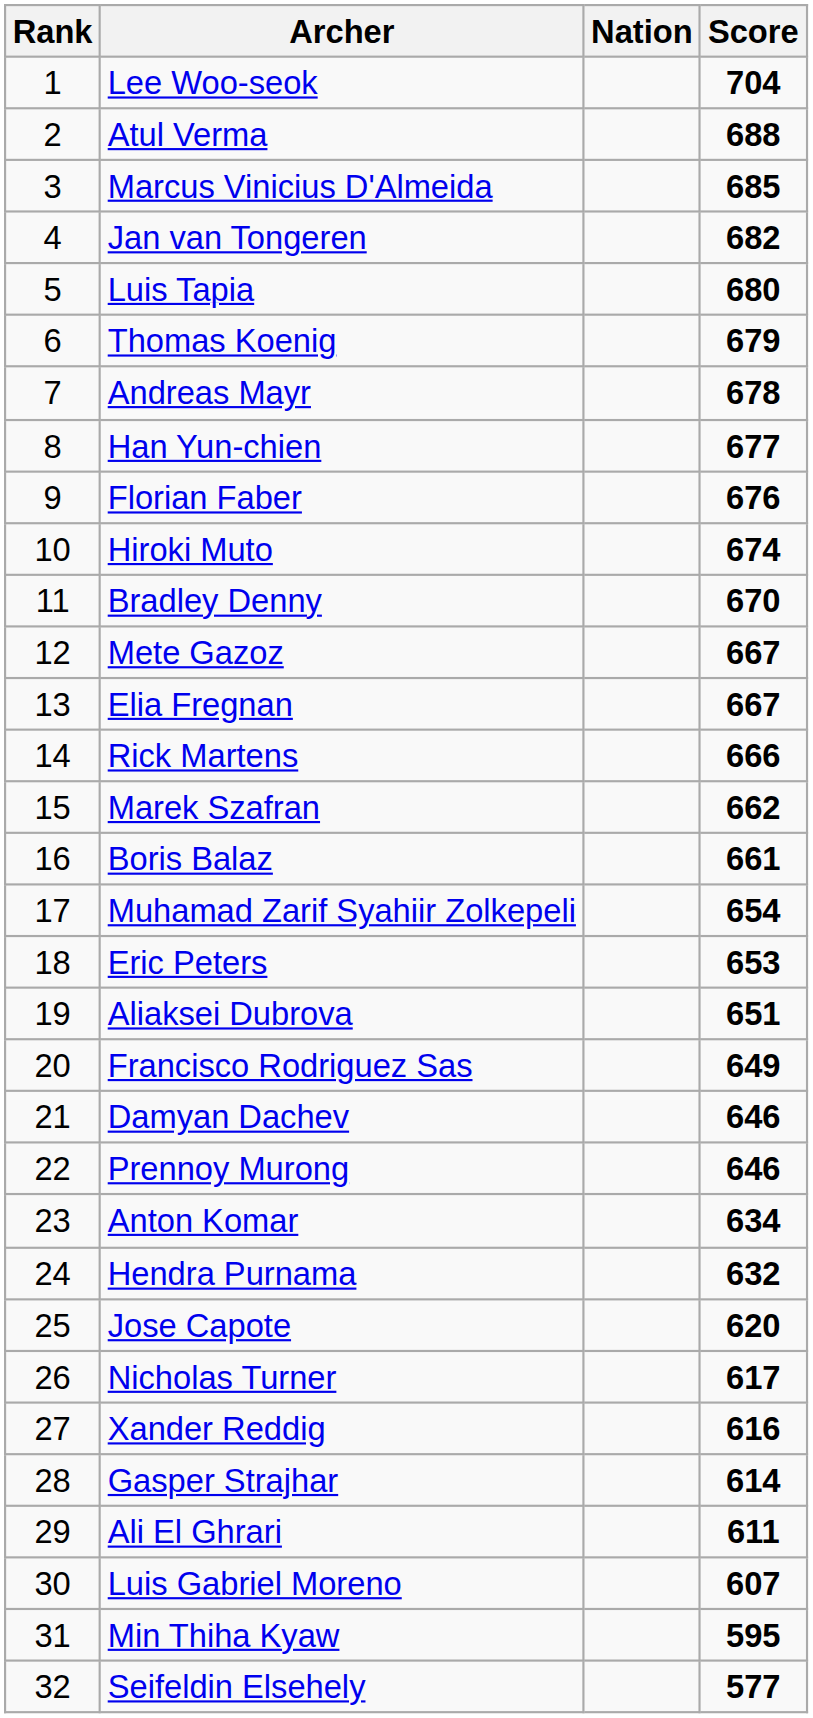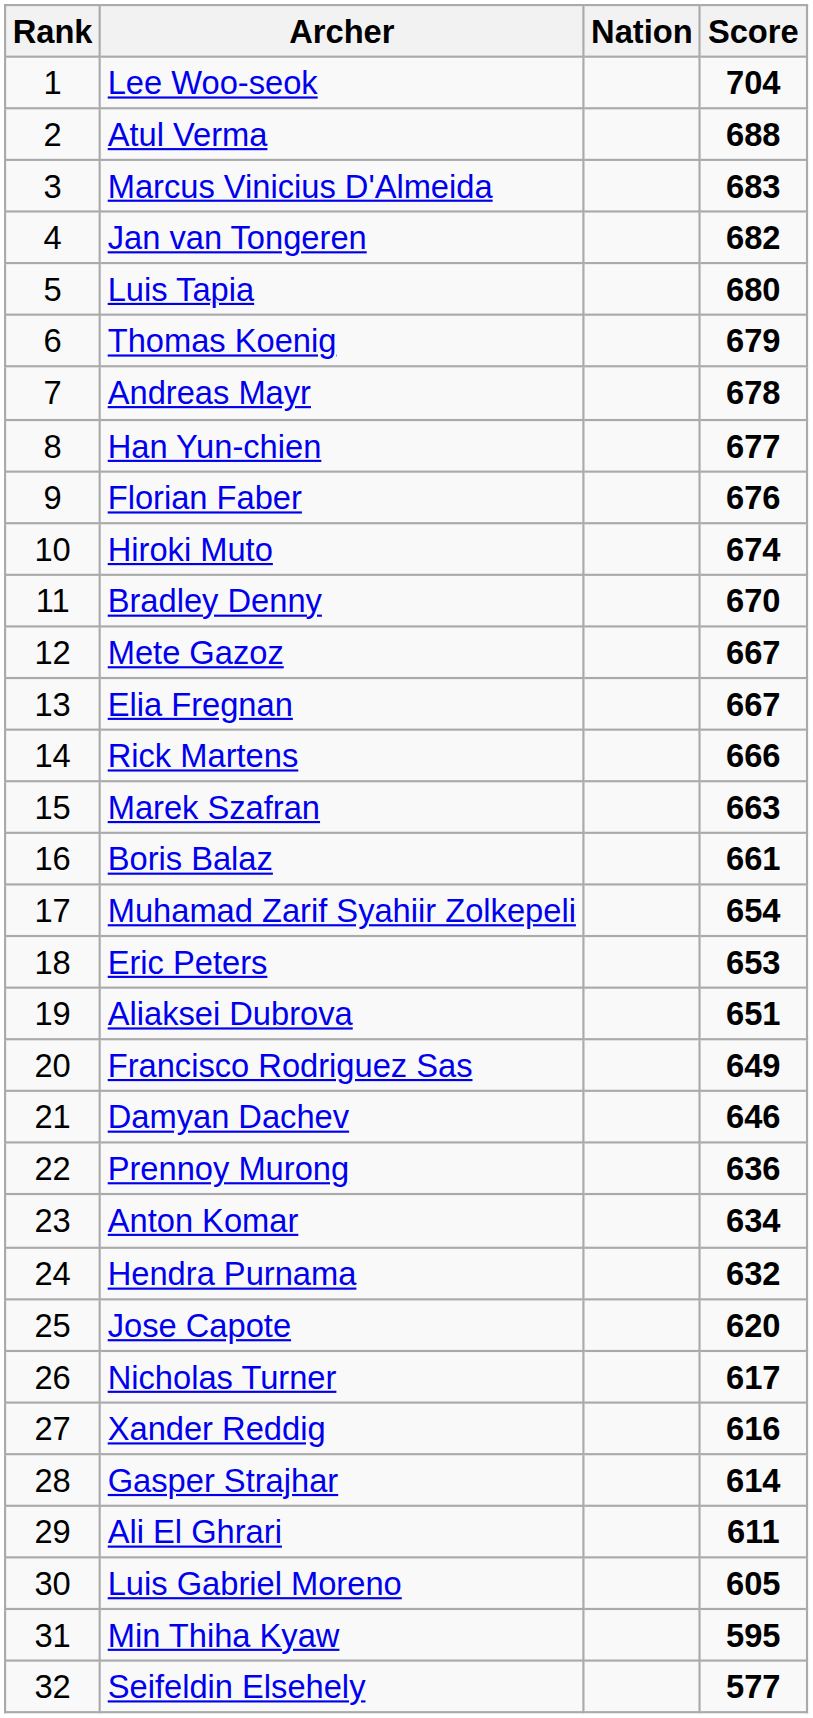Marcus Vinicius D'Almeida | Score: 685 -> 683
Marek Szafran | Score: 662 -> 663
Prennoy Murong | Score: 646 -> 636
Luis Gabriel Moreno | Score: 607 -> 605
